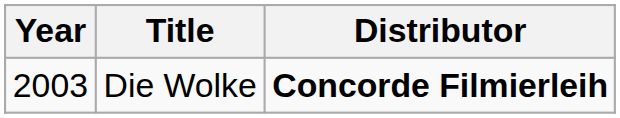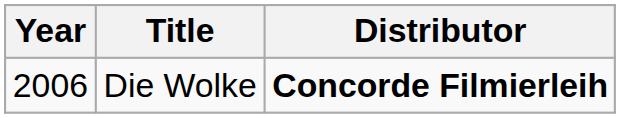Die Wolke | Year: 2003 -> 2006
